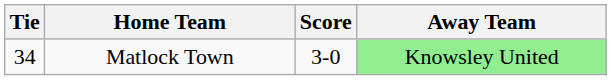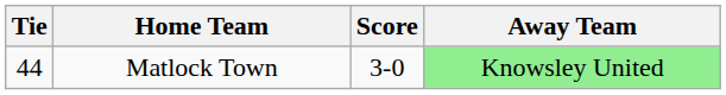Matlock Town | Tie: 34 -> 44
